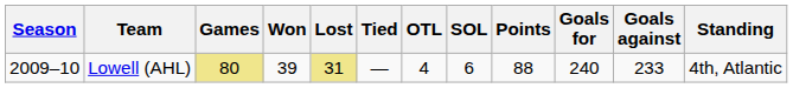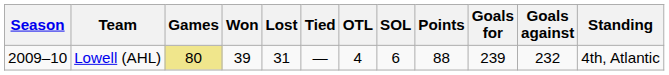Lowell (AHL) | Lost: khaki background -> no background
Lowell (AHL) | Goals for: 240 -> 239
Lowell (AHL) | Goals against: 233 -> 232
